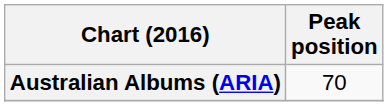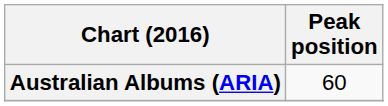Australian Albums (ARIA) | Peak position: 70 -> 60
